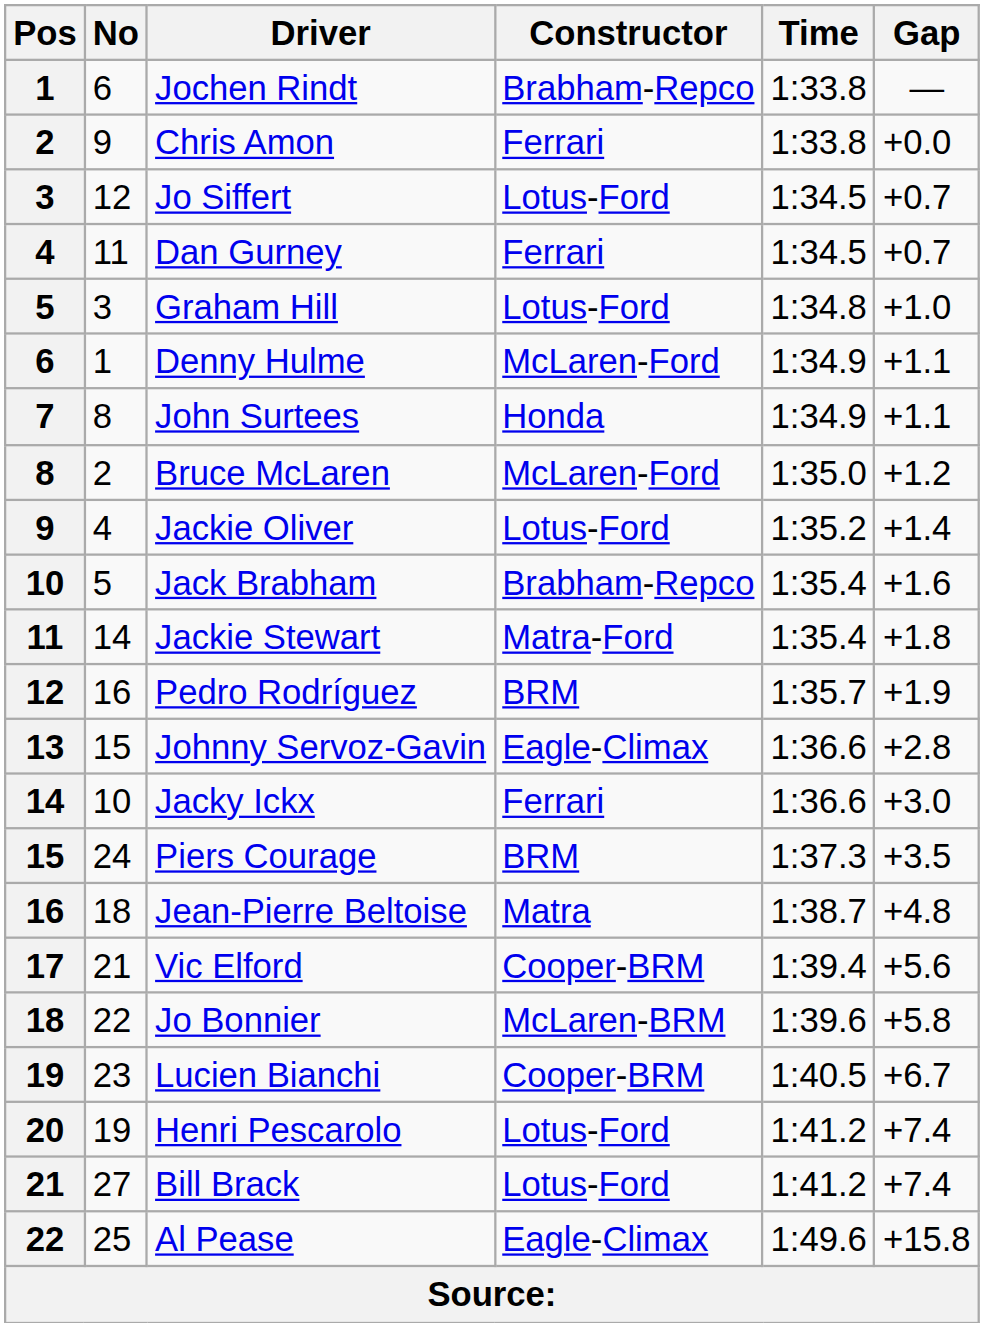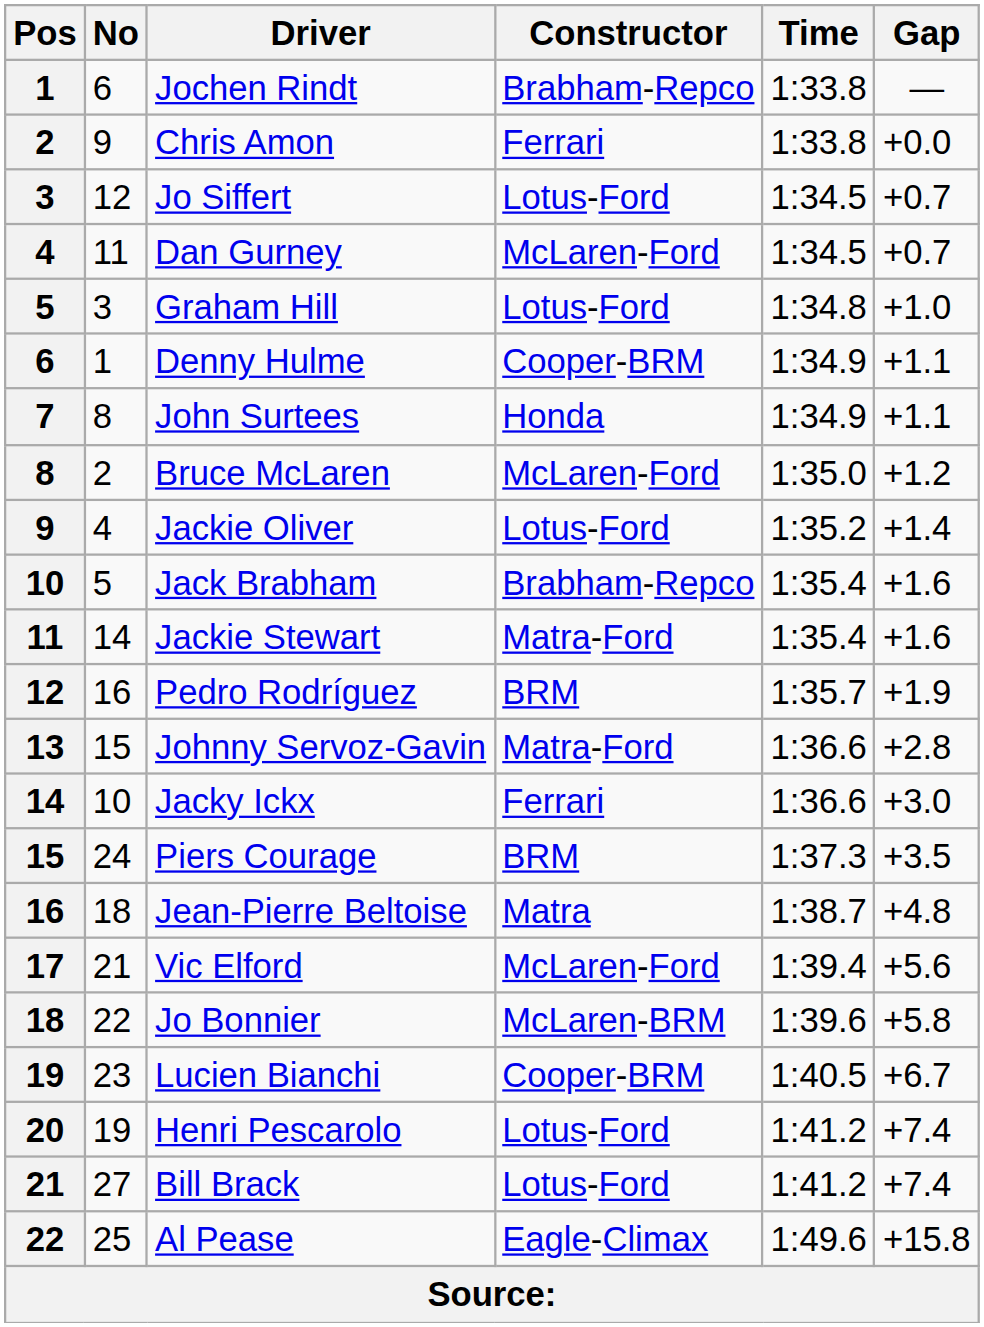Dan Gurney | Constructor: Ferrari -> McLaren-Ford
Denny Hulme | Constructor: McLaren-Ford -> Cooper-BRM
Jackie Stewart | Gap: +1.8 -> +1.6
Johnny Servoz-Gavin | Constructor: Eagle-Climax -> Matra-Ford
Vic Elford | Constructor: Cooper-BRM -> McLaren-Ford
